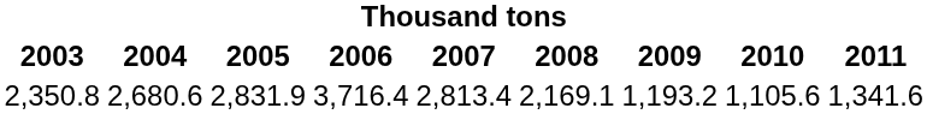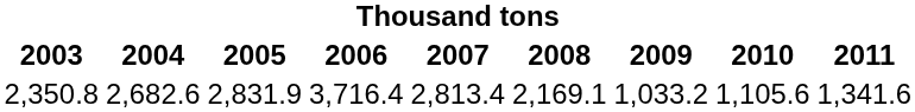2,350.8 | 2004: 2,680.6 -> 2,682.6
2,350.8 | 2009: 1,193.2 -> 1,033.2
